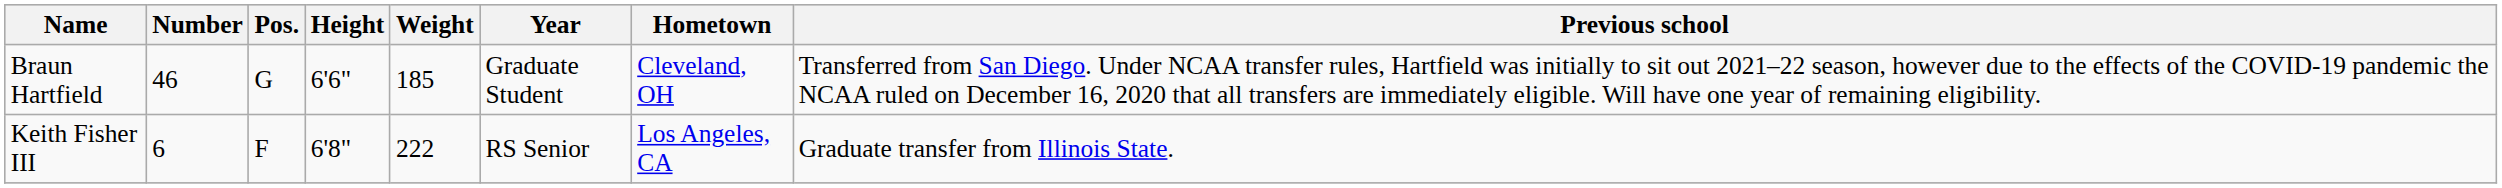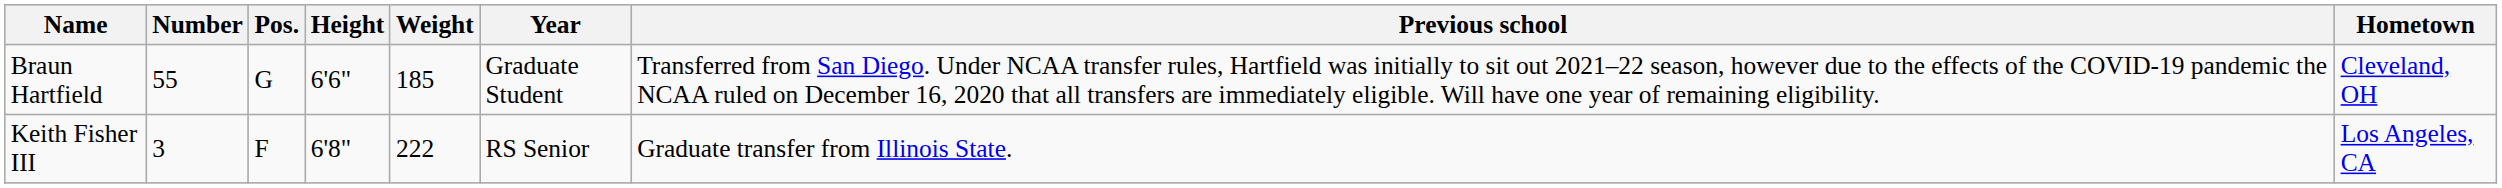columns swapped: Hometown <-> Previous school
Braun Hartfield | Number: 46 -> 55
Keith Fisher III | Number: 6 -> 3
